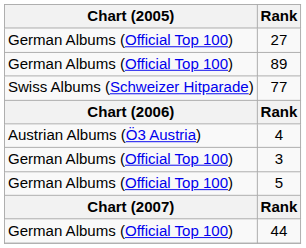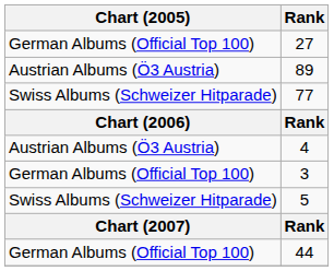89 | Chart (2005): German Albums (Official Top 100) -> Austrian Albums (Ö3 Austria)
5 | Chart (2005): German Albums (Official Top 100) -> Swiss Albums (Schweizer Hitparade)
